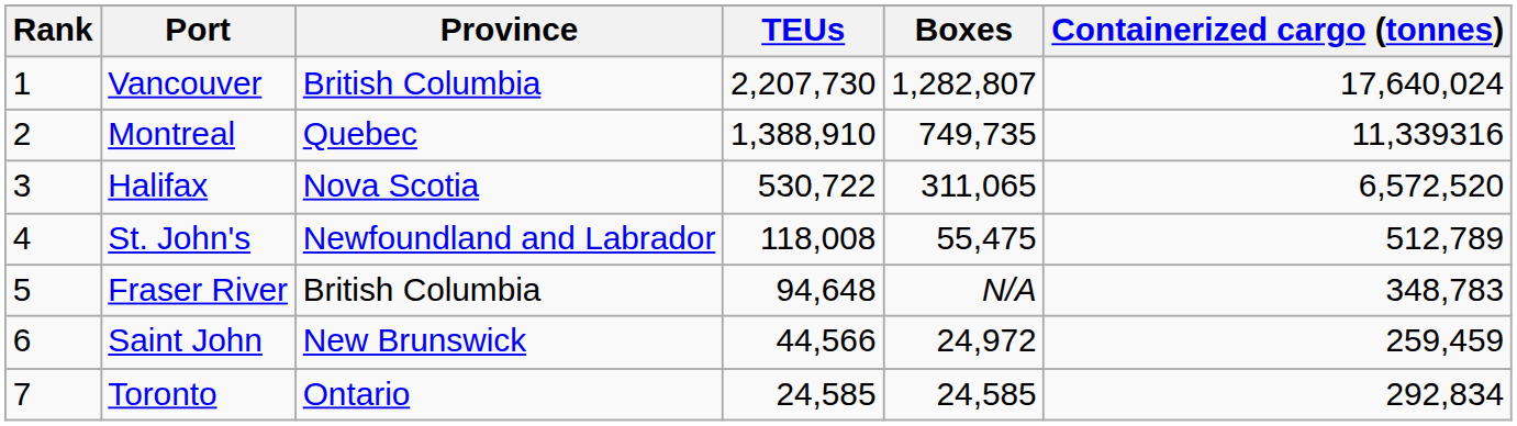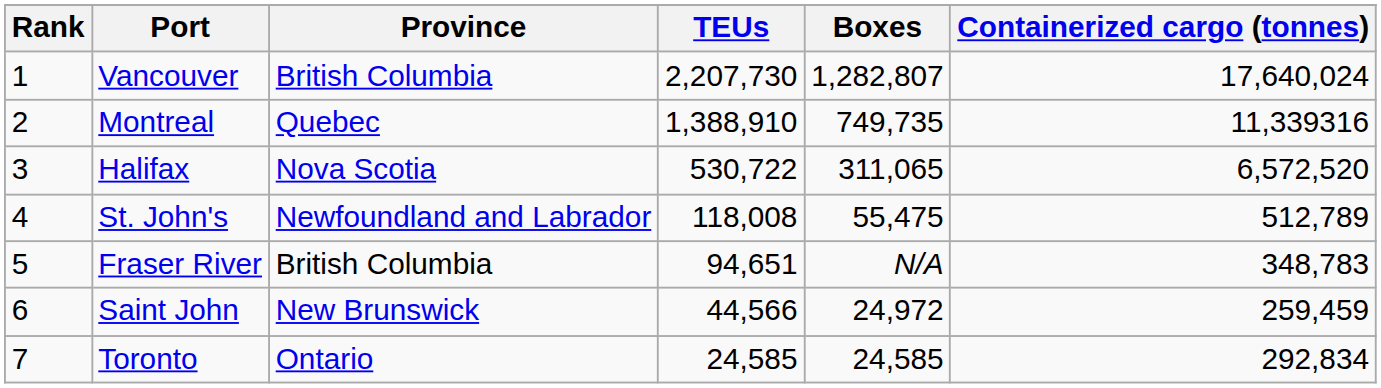Fraser River | TEUs: 94,648 -> 94,651
